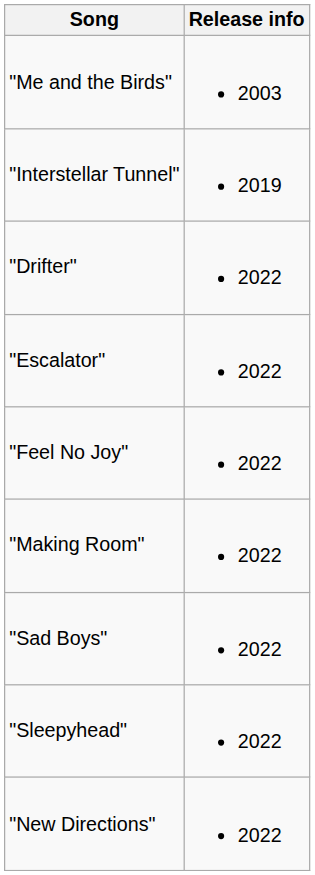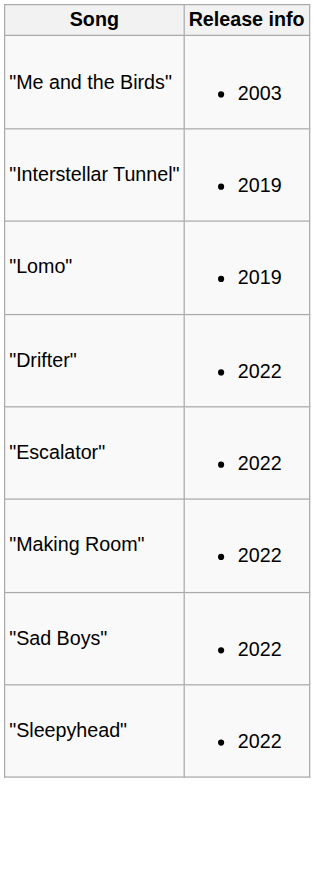+ row: "Lomo" | 2019
- row: "Feel No Joy" | 2022
- row: "New Directions" | 2022
